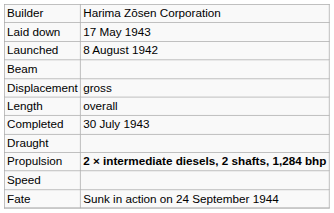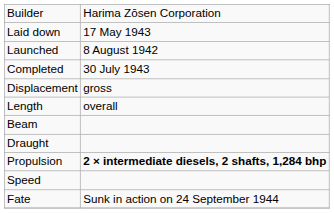rows swapped: Completed <-> Beam
